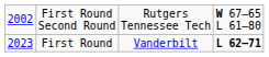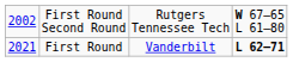First Round | column 1: 2023 -> 2021
